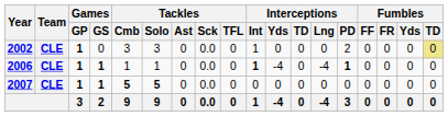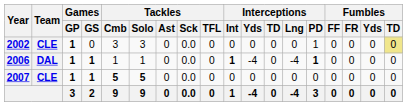2002 | Interceptions / Int: 1 -> 0
2002 | Interceptions / PD: 2 -> 1
2006 | Team: CLE -> DAL
